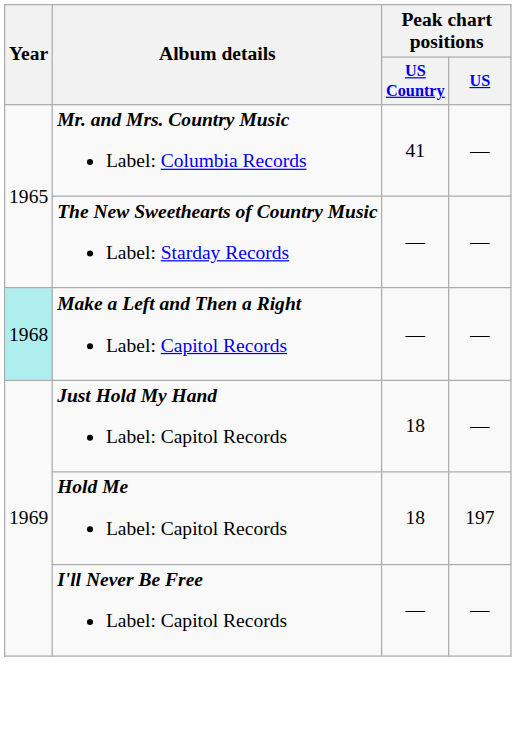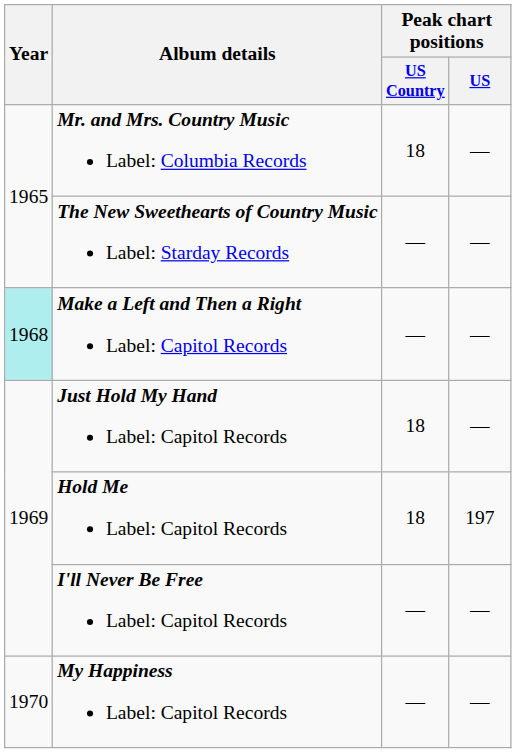Mr. and Mrs. Country Music Label: Columbia Records | Peak chart positions / US Country: 41 -> 18
+ row: 1970 | My Happiness Label: Capitol Records | — | —
